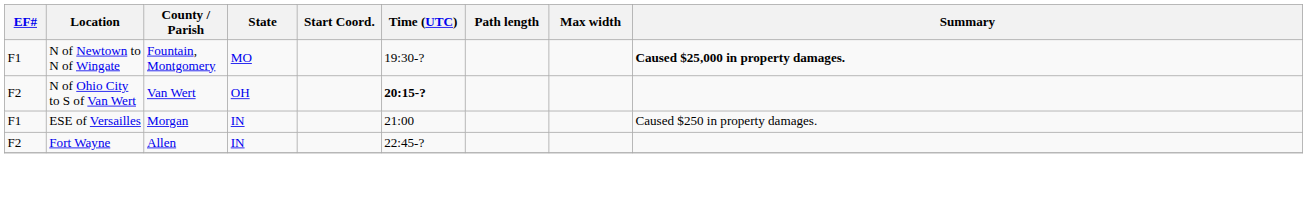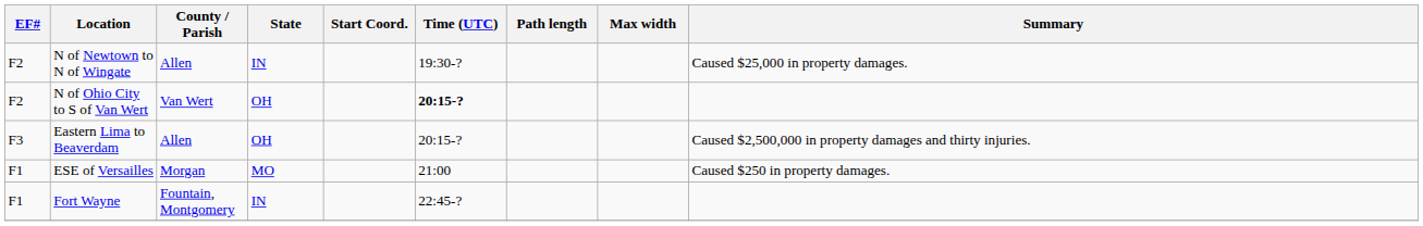N of Newtown to N of Wingate | EF#: F1 -> F2
N of Newtown to N of Wingate | County / Parish: Fountain, Montgomery -> Allen
N of Newtown to N of Wingate | State: MO -> IN
N of Newtown to N of Wingate | Summary: bold -> normal
+ row: F3 | Eastern Lima to Beaverdam | Allen | OH | 20:15-? | Caused $2,500,000 in property damages and thirty injuries.
ESE of Versailles | State: IN -> MO
Fort Wayne | EF#: F2 -> F1
Fort Wayne | County / Parish: Allen -> Fountain, Montgomery
